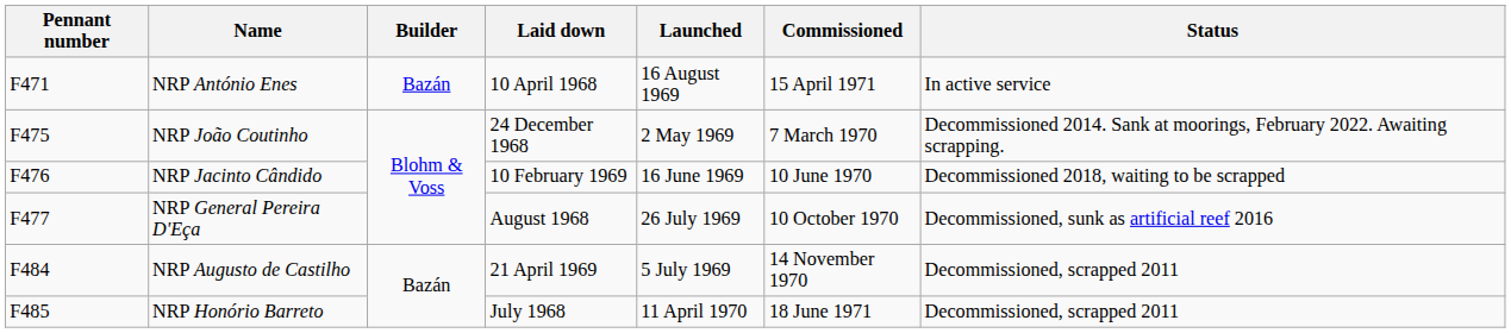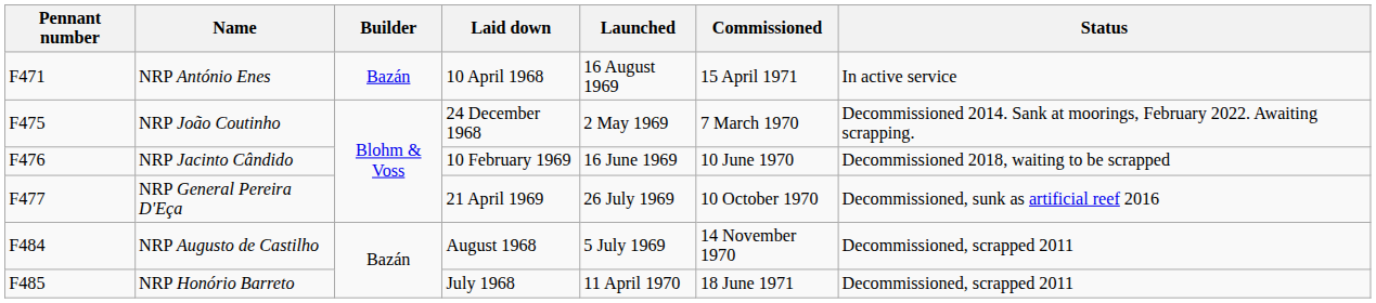NRP General Pereira D'Eça | Laid down: August 1968 -> 21 April 1969
NRP Augusto de Castilho | Laid down: 21 April 1969 -> August 1968
